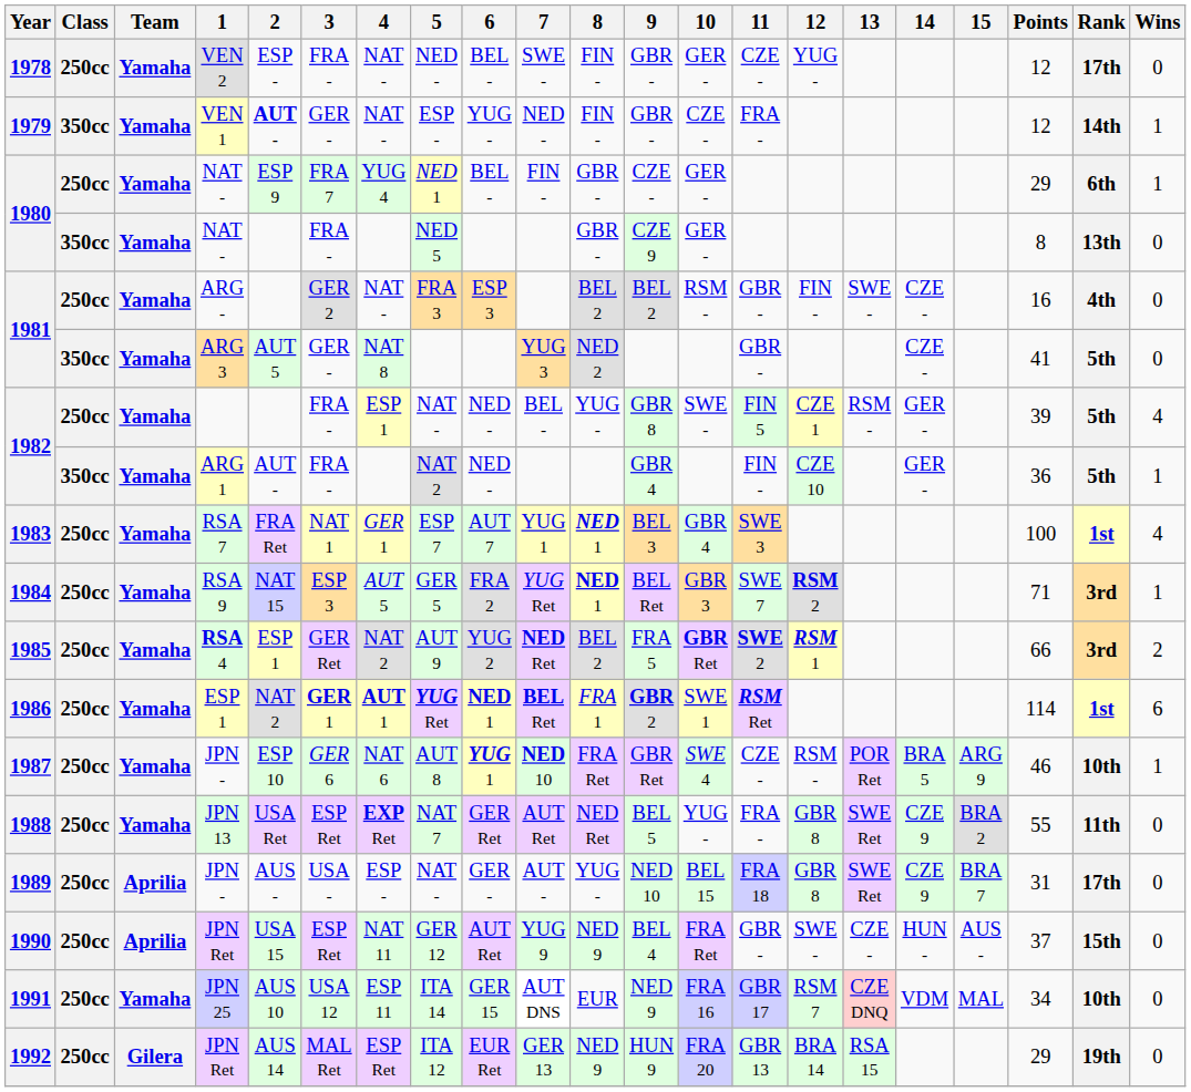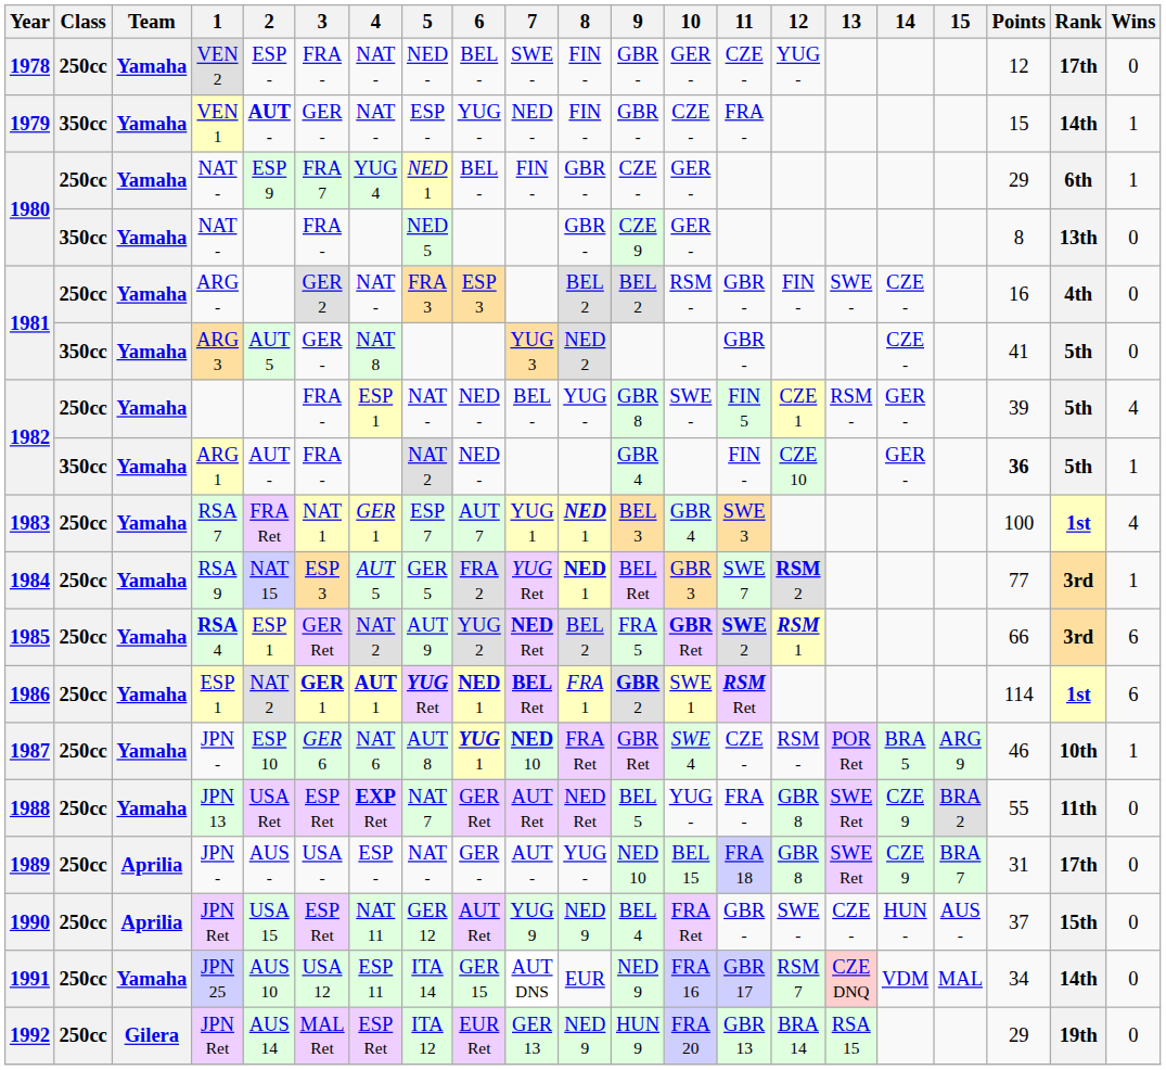1979 | Points: 12 -> 15
1982 / 350cc | Points: normal -> bold
1984 | Points: 71 -> 77
1985 | Wins: 2 -> 6
1991 | Rank: 10th -> 14th
